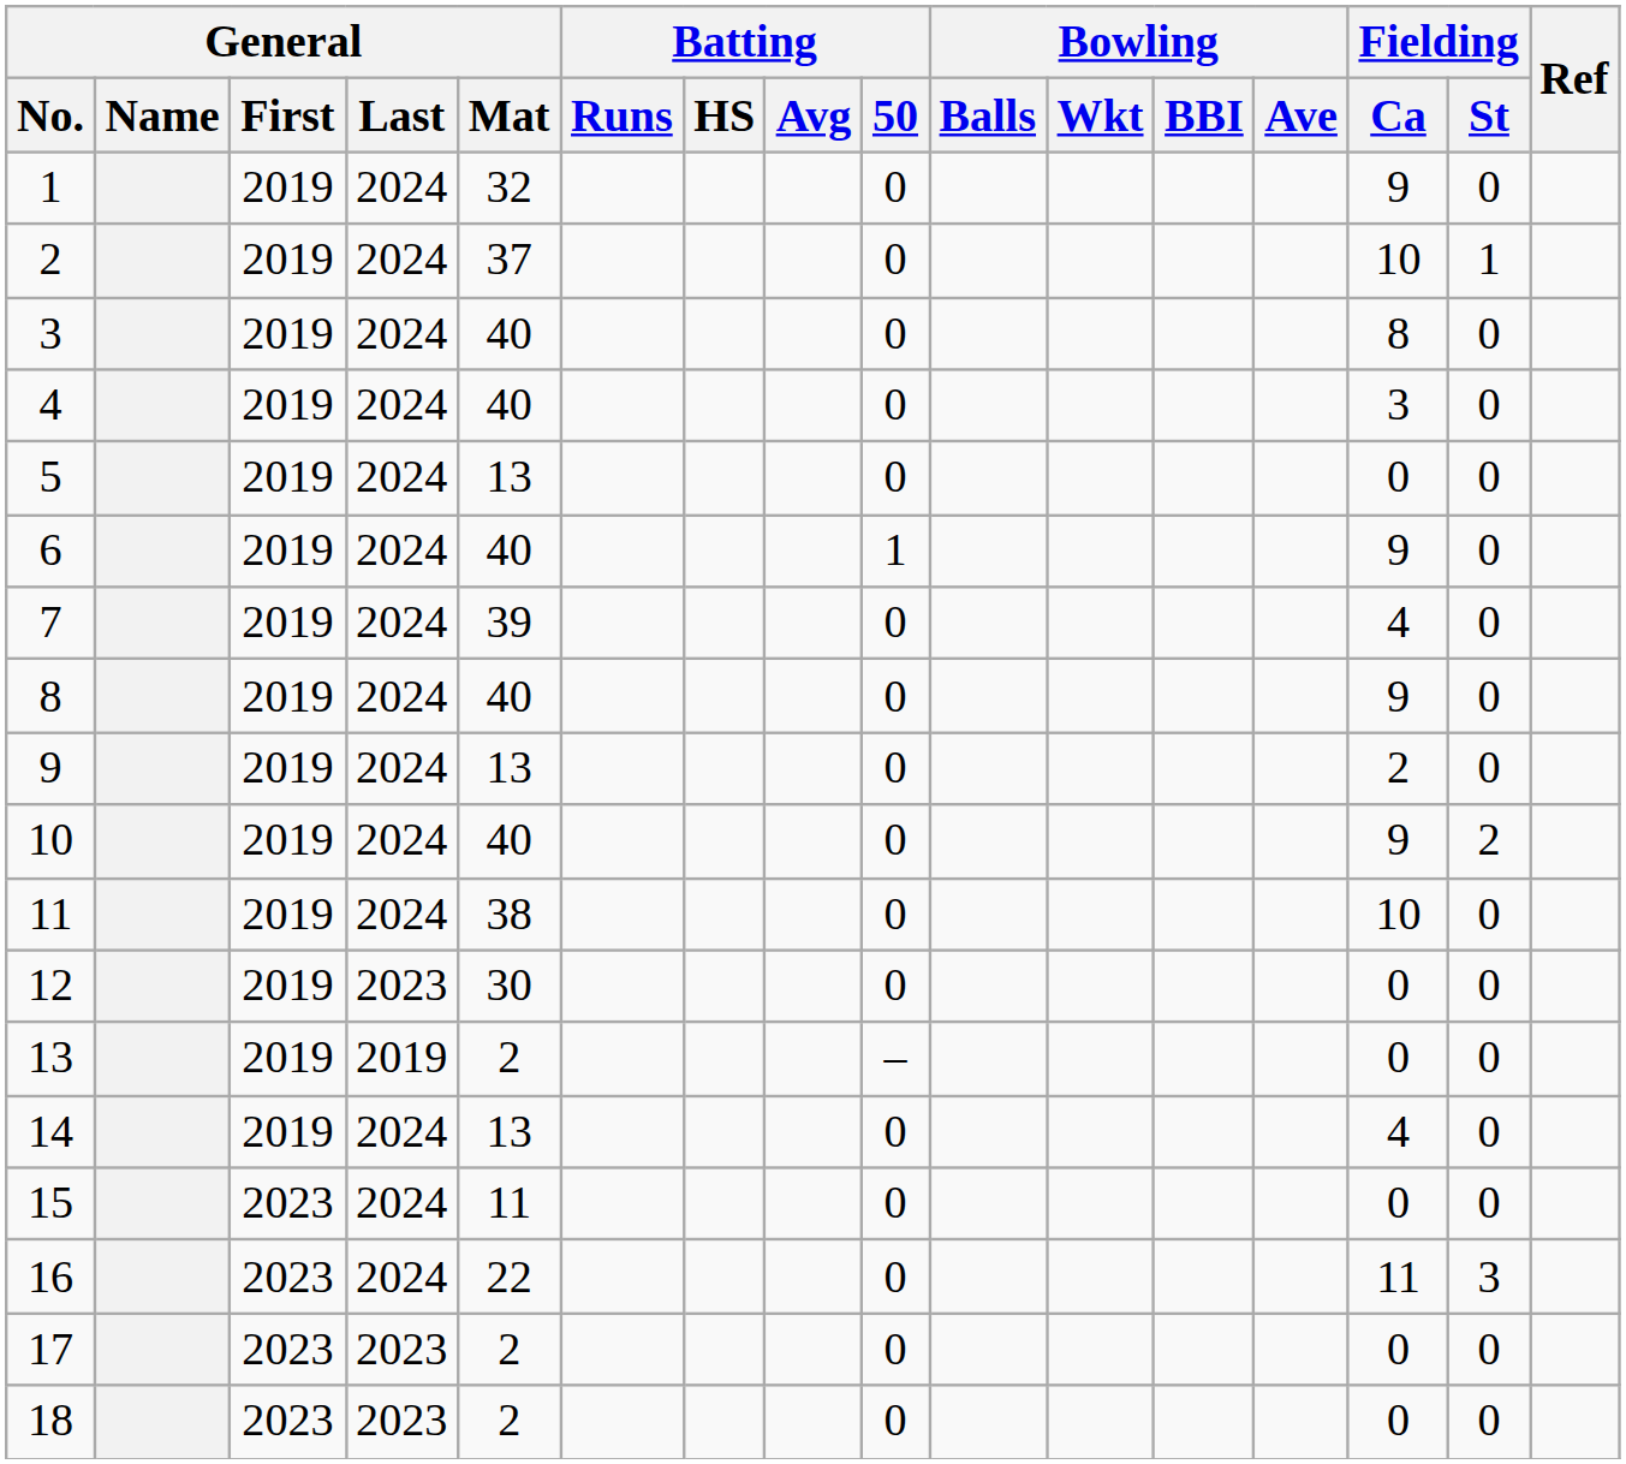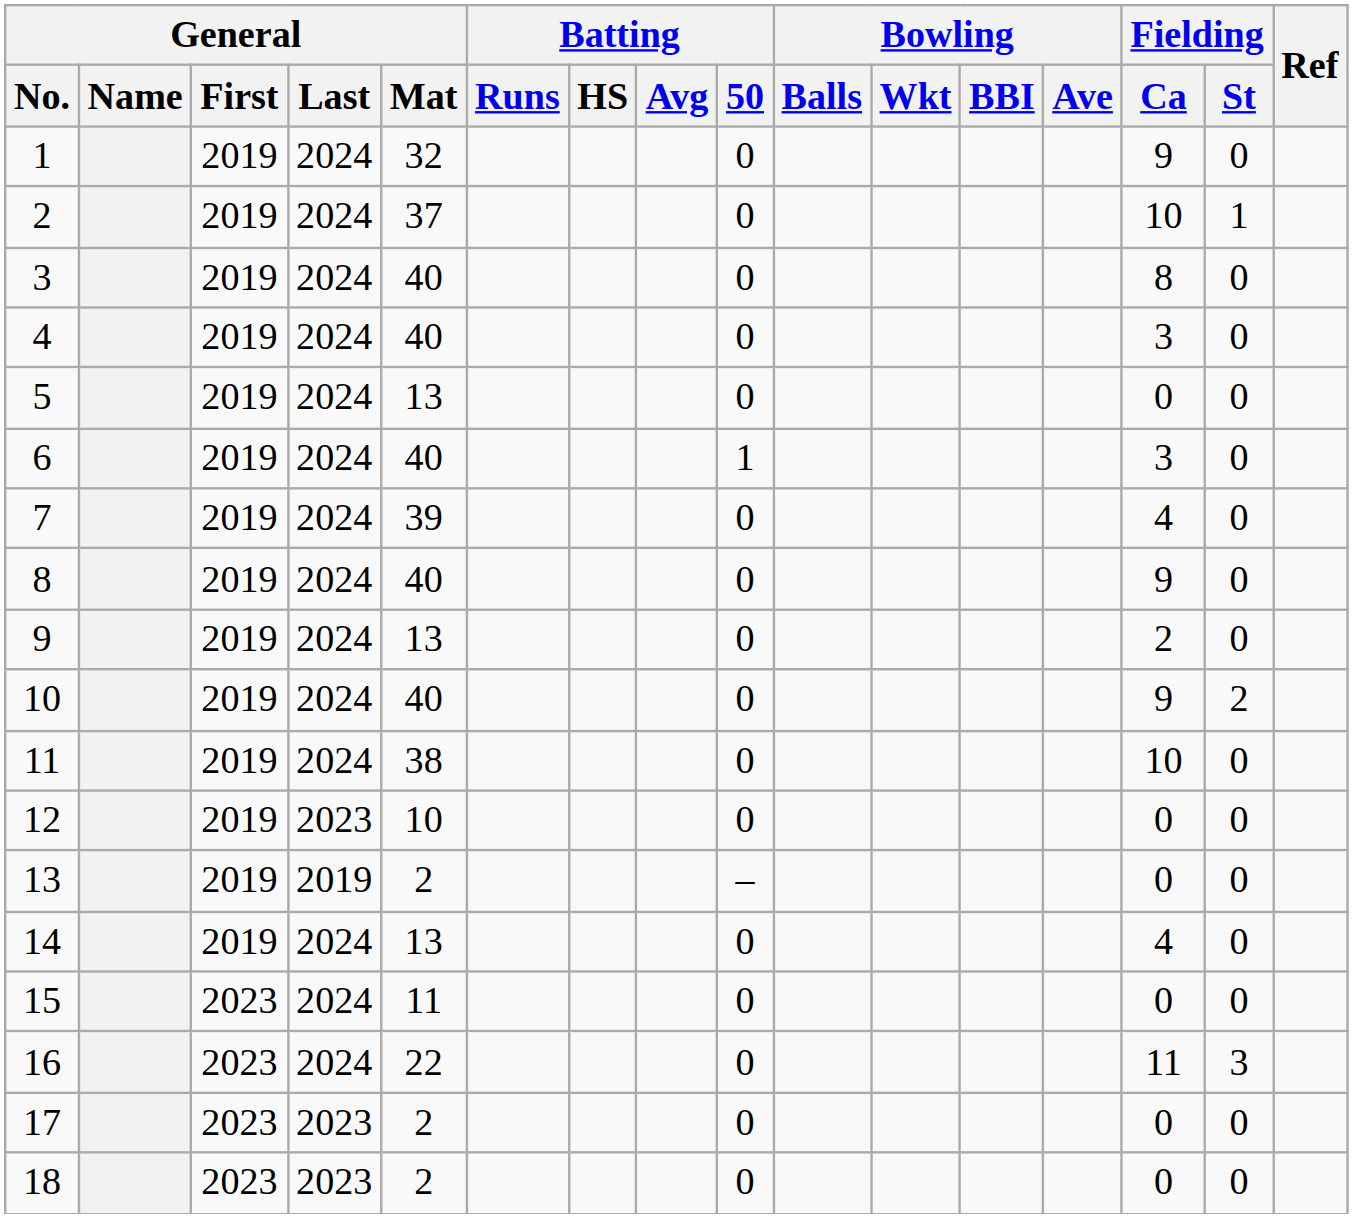6 | Fielding / Ca: 9 -> 3
12 | General / Mat: 30 -> 10
